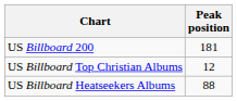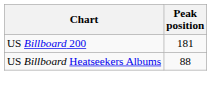- row: US Billboard Top Christian Albums | 12
